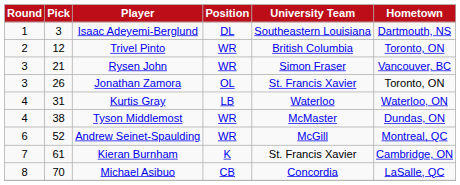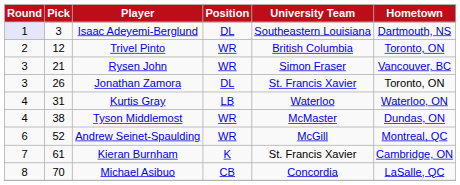Isaac Adeyemi-Berglund | Round: no background -> lavender background
Jonathan Zamora | Position: OL -> DL
